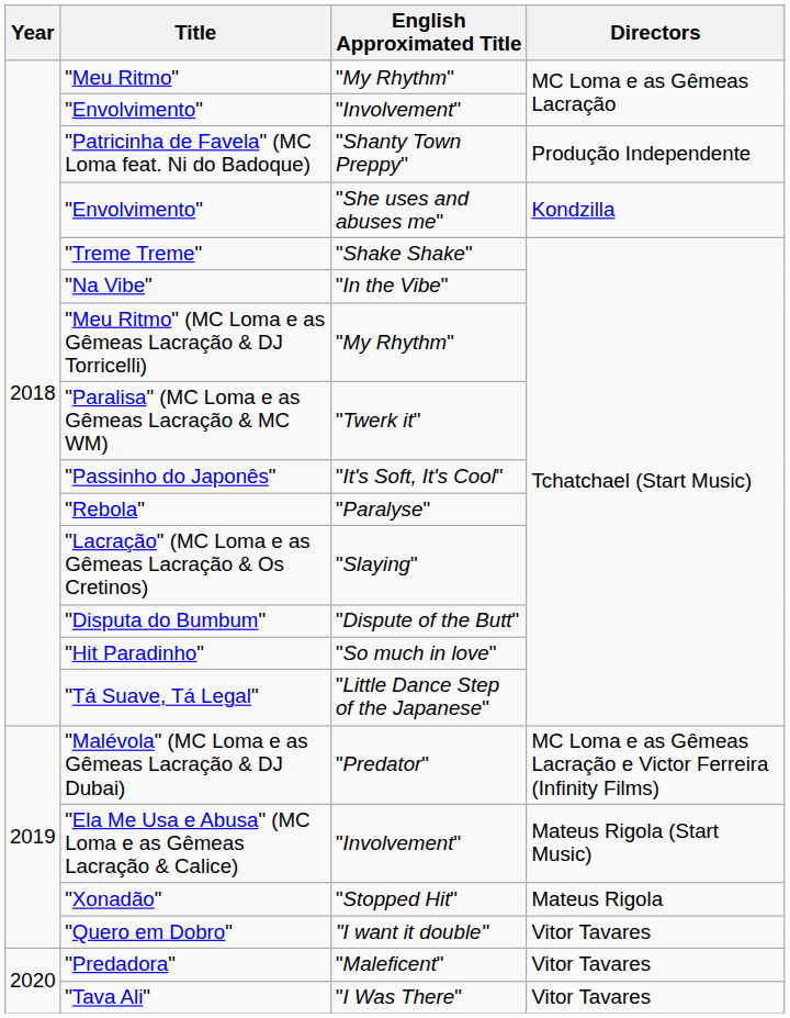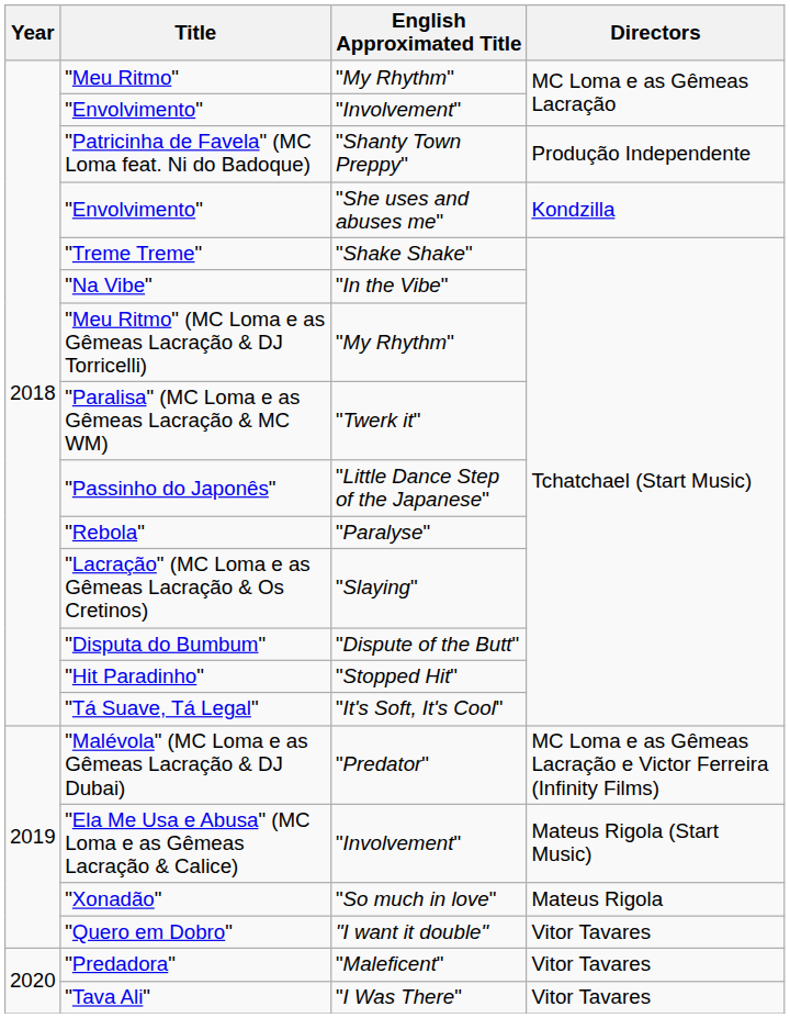"Passinho do Japonês" | English Approximated Title: "It's Soft, It's Cool" -> "Little Dance Step of the Japanese"
"Hit Paradinho" | English Approximated Title: "So much in love" -> "Stopped Hit"
"Tá Suave, Tá Legal" | English Approximated Title: "Little Dance Step of the Japanese" -> "It's Soft, It's Cool"
"Xonadão" | English Approximated Title: "Stopped Hit" -> "So much in love"
